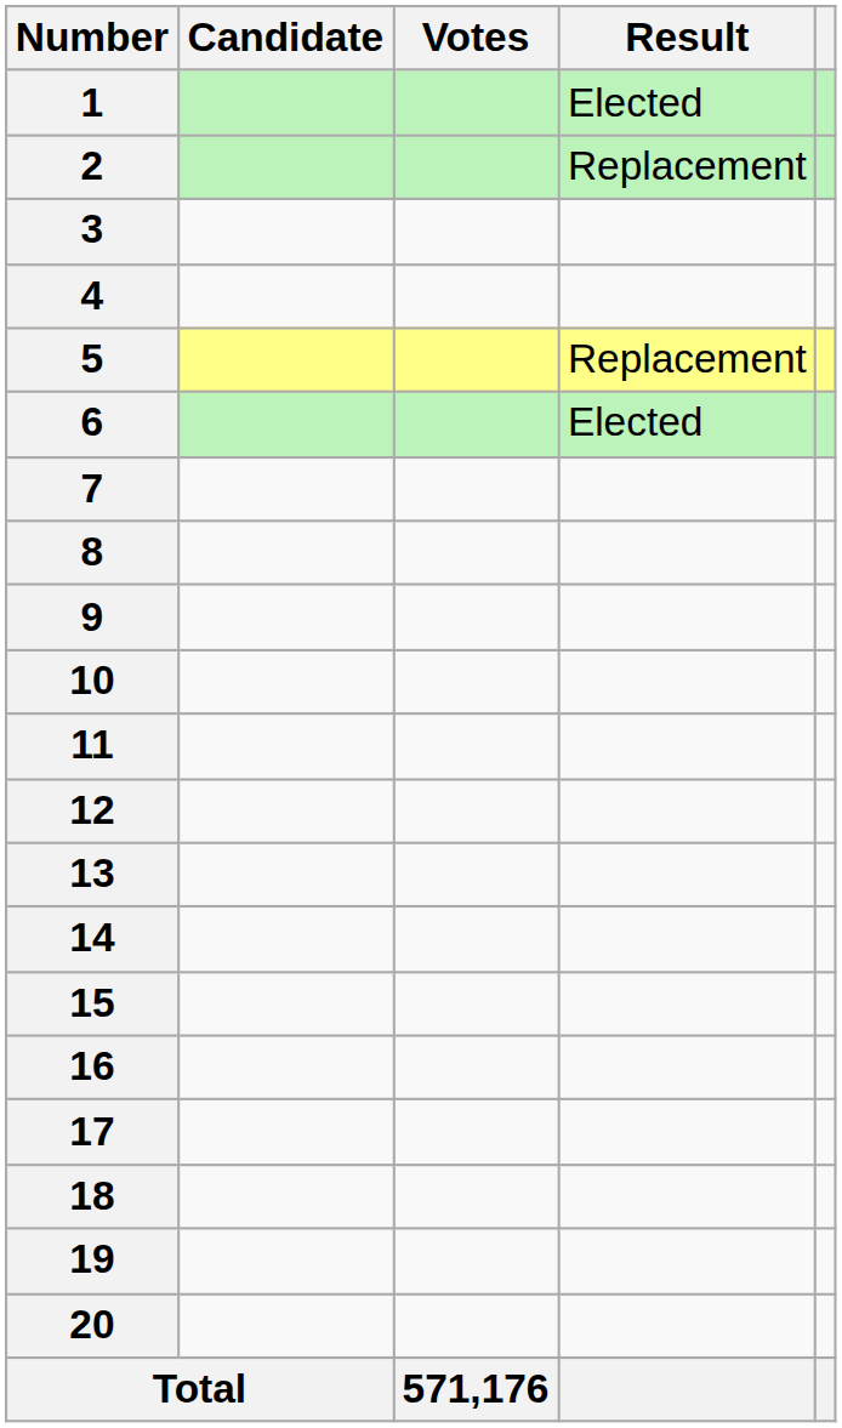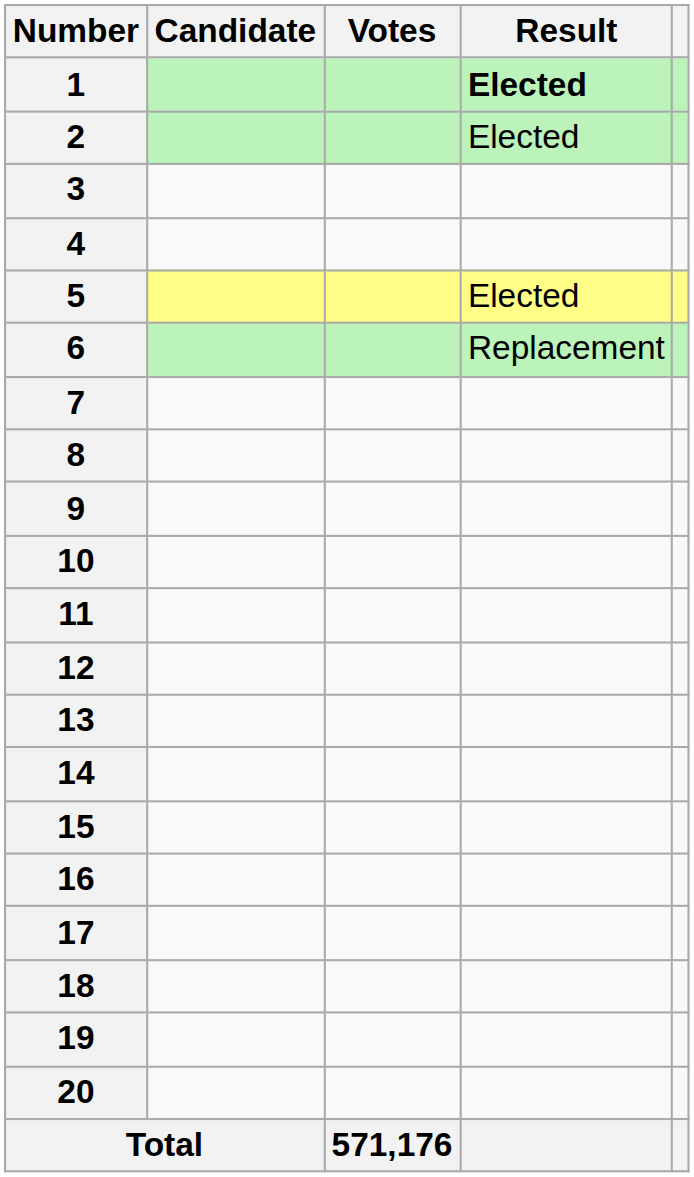1 | Result: normal -> bold
2 | Result: Replacement -> Elected
5 | Result: Replacement -> Elected
6 | Result: Elected -> Replacement
